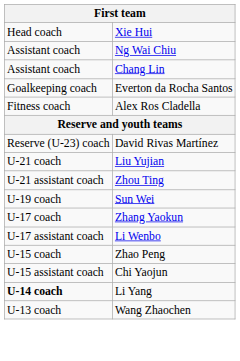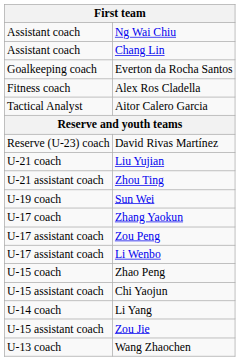- row: Head coach | Xie Hui
+ row: Tactical Analyst | Aitor Calero Garcia
+ row: U-17 assistant coach | Zou Peng
Li Yang | column 1: bold -> normal
+ row: U-15 assistant coach | Zou Jie
